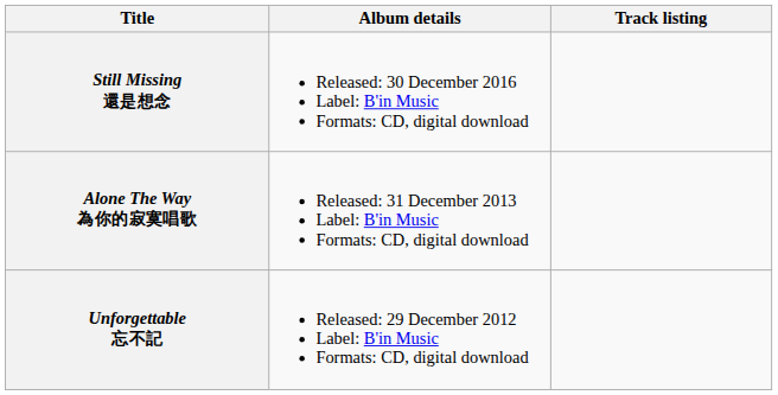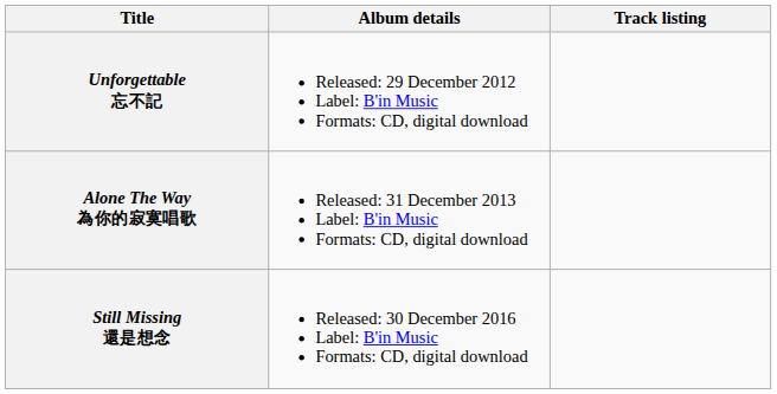rows swapped: Unforgettable 忘不記 <-> Still Missing 還是想念
